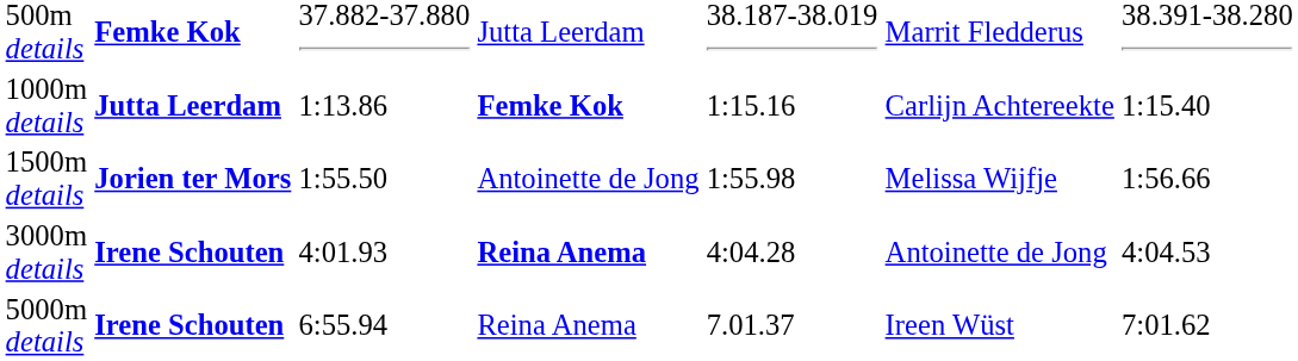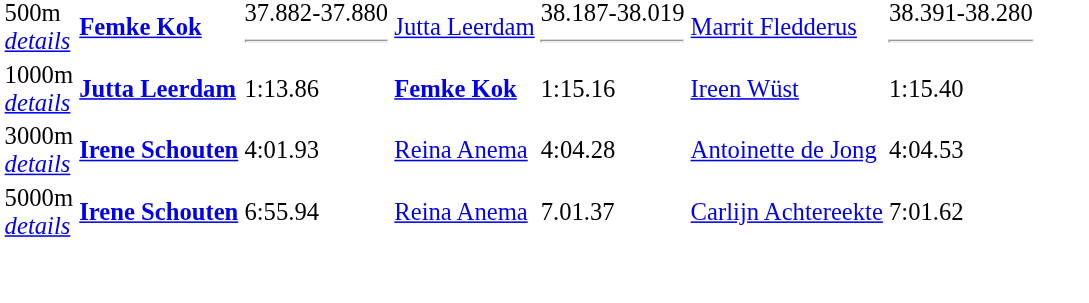1000m details | column 6: Carlijn Achtereekte -> Ireen Wüst
- row: 1500m details | Jorien ter Mors | 1:55.50 | Antoinette de Jong | 1:55.98 | Melissa Wijfje | 1:56.66
3000m details | column 4: bold -> normal
5000m details | column 6: Ireen Wüst -> Carlijn Achtereekte
